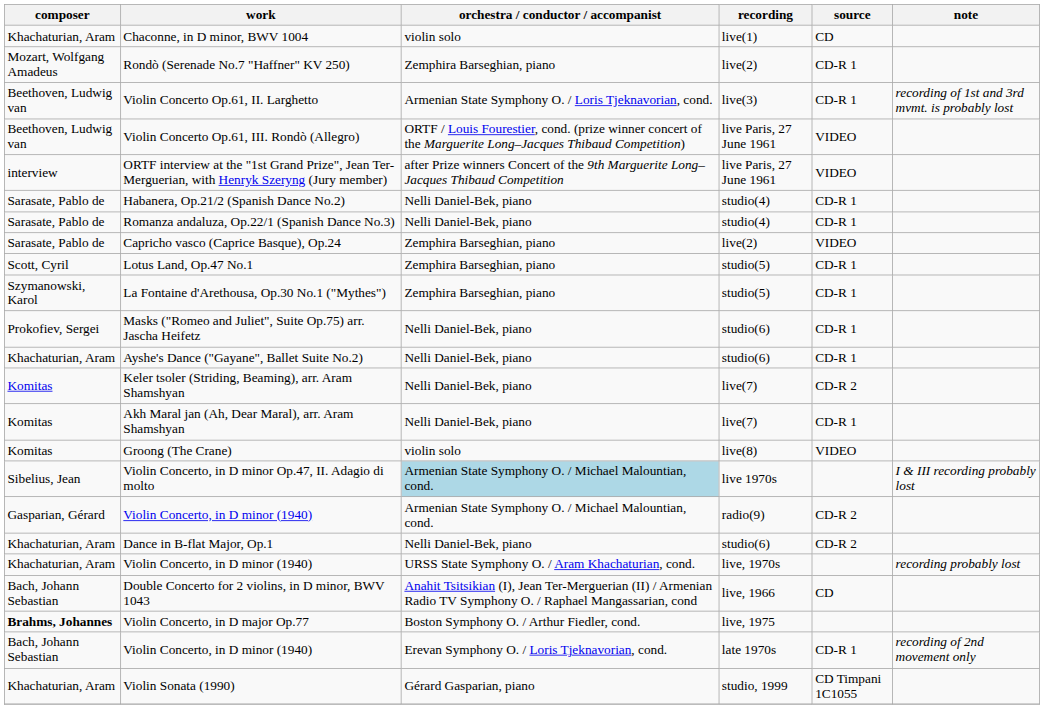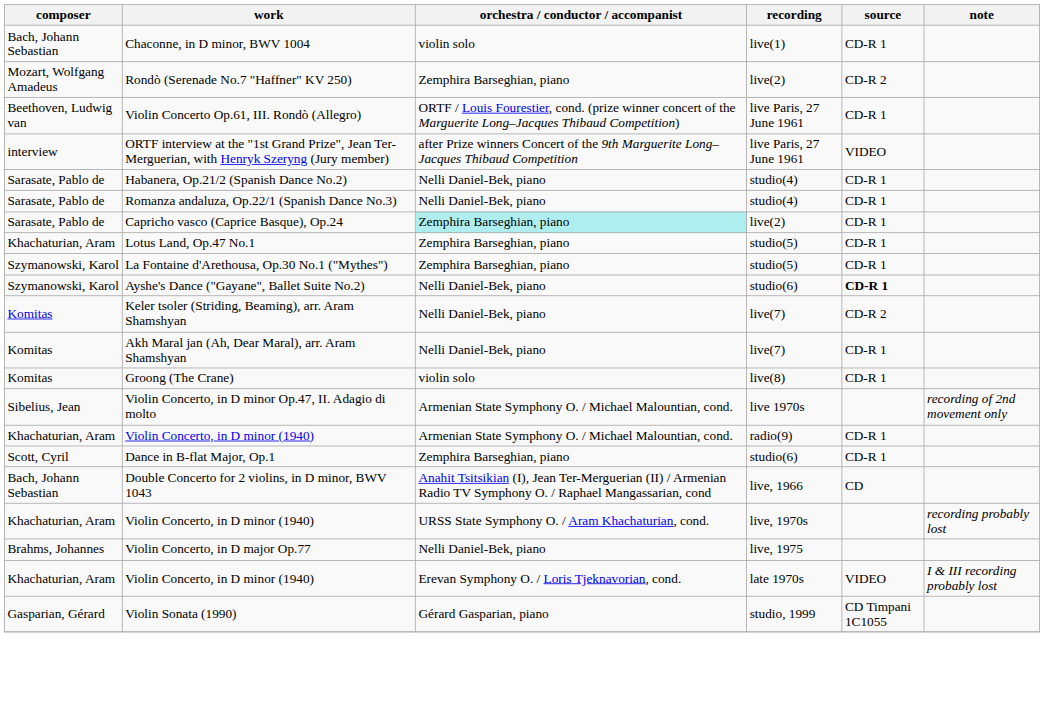Chaconne, in D minor, BWV 1004 | composer: Khachaturian, Aram -> Bach, Johann Sebastian
Chaconne, in D minor, BWV 1004 | source: CD -> CD-R 1
Rondò (Serenade No.7 "Haffner" KV 250) | source: CD-R 1 -> CD-R 2
- row: Beethoven, Ludwig van | Violin Concerto Op.61, II. Larghetto | Armenian State Symphony O. / Loris Tjeknavorian, cond. | live(3) | CD-R 1 | recording of 1st and 3rd mvmt. is probably lost
Violin Concerto Op.61, III. Rondò (Allegro) | source: VIDEO -> CD-R 1
Capricho vasco (Caprice Basque), Op.24 | orchestra / conductor / accompanist: no background -> paleturquoise background
Capricho vasco (Caprice Basque), Op.24 | source: VIDEO -> CD-R 1
Lotus Land, Op.47 No.1 | composer: Scott, Cyril -> Khachaturian, Aram
- row: Prokofiev, Sergei | Masks ("Romeo and Juliet", Suite Op.75) arr. Jascha Heifetz | Nelli Daniel-Bek, piano | studio(6) | CD-R 1
Ayshe's Dance ("Gayane", Ballet Suite No.2) | composer: Khachaturian, Aram -> Szymanowski, Karol
Ayshe's Dance ("Gayane", Ballet Suite No.2) | source: normal -> bold
Groong (The Crane) | source: VIDEO -> CD-R 1
Violin Concerto, in D minor Op.47, II. Adagio di molto | orchestra / conductor / accompanist: lightblue background -> no background
Violin Concerto, in D minor Op.47, II. Adagio di molto | note: I & III recording probably lost -> recording of 2nd movement only
Violin Concerto, in D minor (1940) / radio(9) | composer: Gasparian, Gérard -> Khachaturian, Aram
Violin Concerto, in D minor (1940) / radio(9) | source: CD-R 2 -> CD-R 1
Dance in B-flat Major, Op.1 | composer: Khachaturian, Aram -> Scott, Cyril
Dance in B-flat Major, Op.1 | orchestra / conductor / accompanist: Nelli Daniel-Bek, piano -> Zemphira Barseghian, piano
Dance in B-flat Major, Op.1 | source: CD-R 2 -> CD-R 1
rows swapped: Violin Concerto, in D minor (1940) / live, 1970s <-> Double Concerto for 2 violins, in D minor, BWV 1043
Violin Concerto, in D major Op.77 | composer: bold -> normal
Violin Concerto, in D major Op.77 | orchestra / conductor / accompanist: Boston Symphony O. / Arthur Fiedler, cond. -> Nelli Daniel-Bek, piano
Violin Concerto, in D minor (1940) / late 1970s | composer: Bach, Johann Sebastian -> Khachaturian, Aram
Violin Concerto, in D minor (1940) / late 1970s | source: CD-R 1 -> VIDEO
Violin Concerto, in D minor (1940) / late 1970s | note: recording of 2nd movement only -> I & III recording probably lost
Violin Sonata (1990) | composer: Khachaturian, Aram -> Gasparian, Gérard
